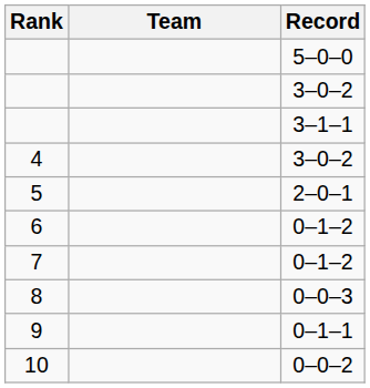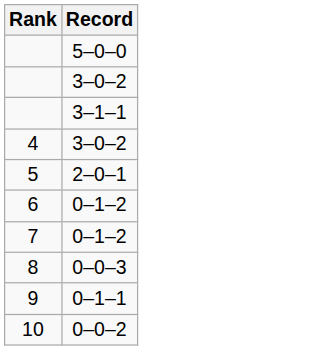- column: Team
